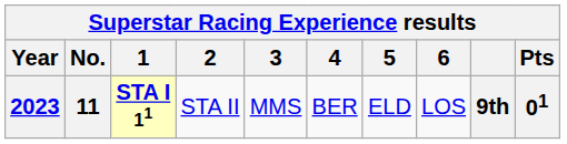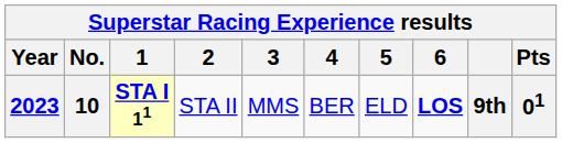2023 | No.: 11 -> 10
2023 | 6: normal -> bold
